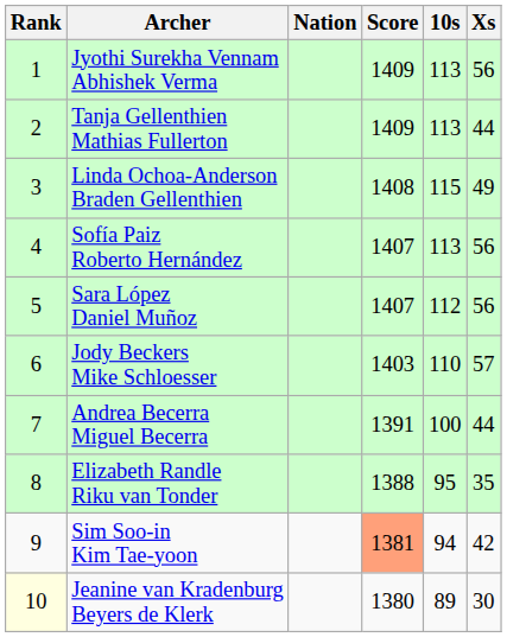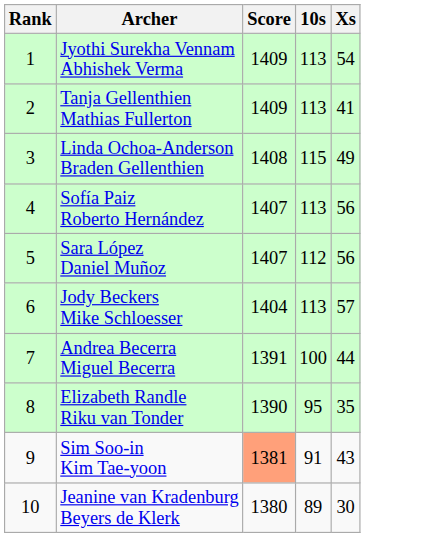- column: Nation
Jyothi Surekha Vennam Abhishek Verma | Xs: 56 -> 54
Tanja Gellenthien Mathias Fullerton | Xs: 44 -> 41
Jody Beckers Mike Schloesser | Score: 1403 -> 1404
Jody Beckers Mike Schloesser | 10s: 110 -> 113
Elizabeth Randle Riku van Tonder | Score: 1388 -> 1390
Sim Soo-in Kim Tae-yoon | 10s: 94 -> 91
Sim Soo-in Kim Tae-yoon | Xs: 42 -> 43
Jeanine van Kradenburg Beyers de Klerk | Rank: lightyellow background -> no background
